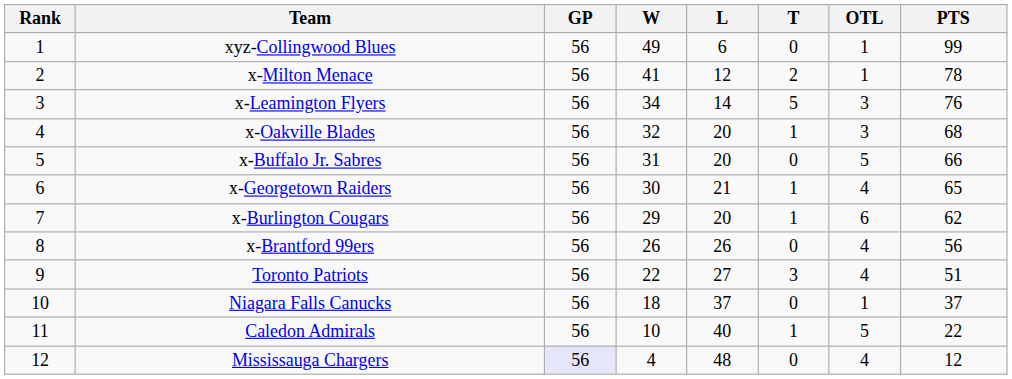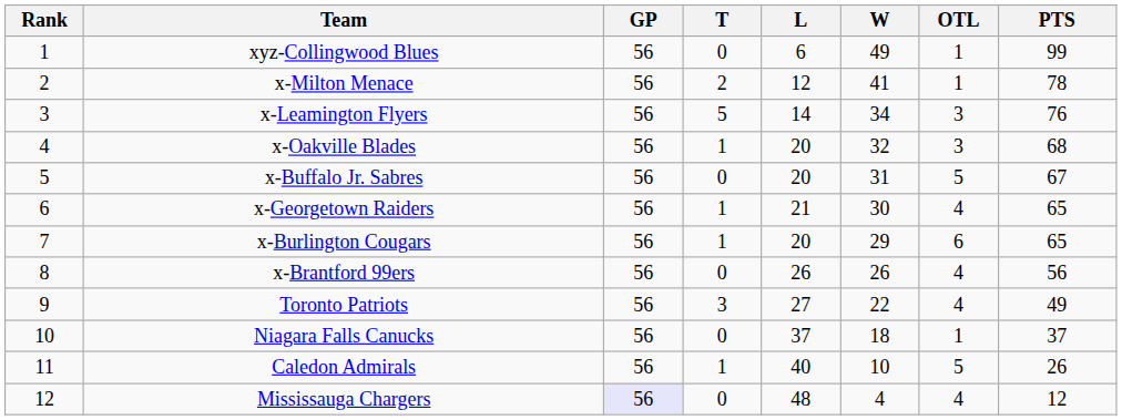columns swapped: W <-> T
x-Buffalo Jr. Sabres | PTS: 66 -> 67
x-Burlington Cougars | PTS: 62 -> 65
Toronto Patriots | PTS: 51 -> 49
Caledon Admirals | PTS: 22 -> 26
